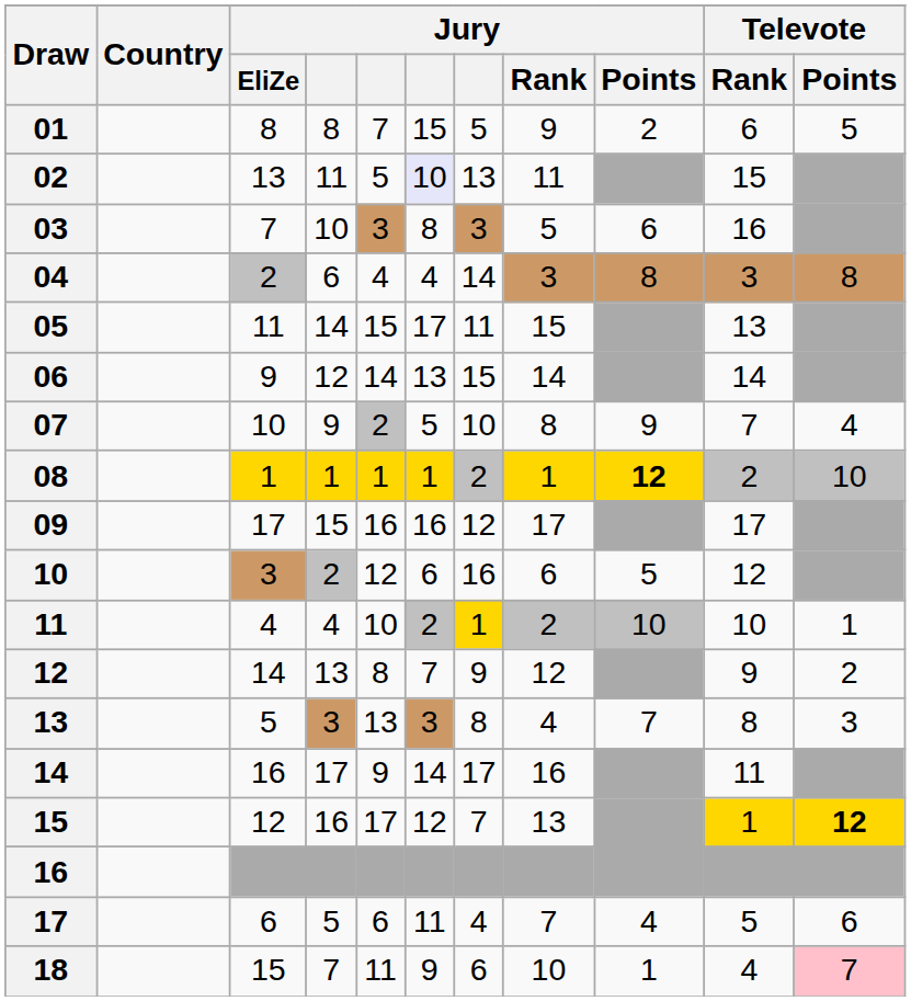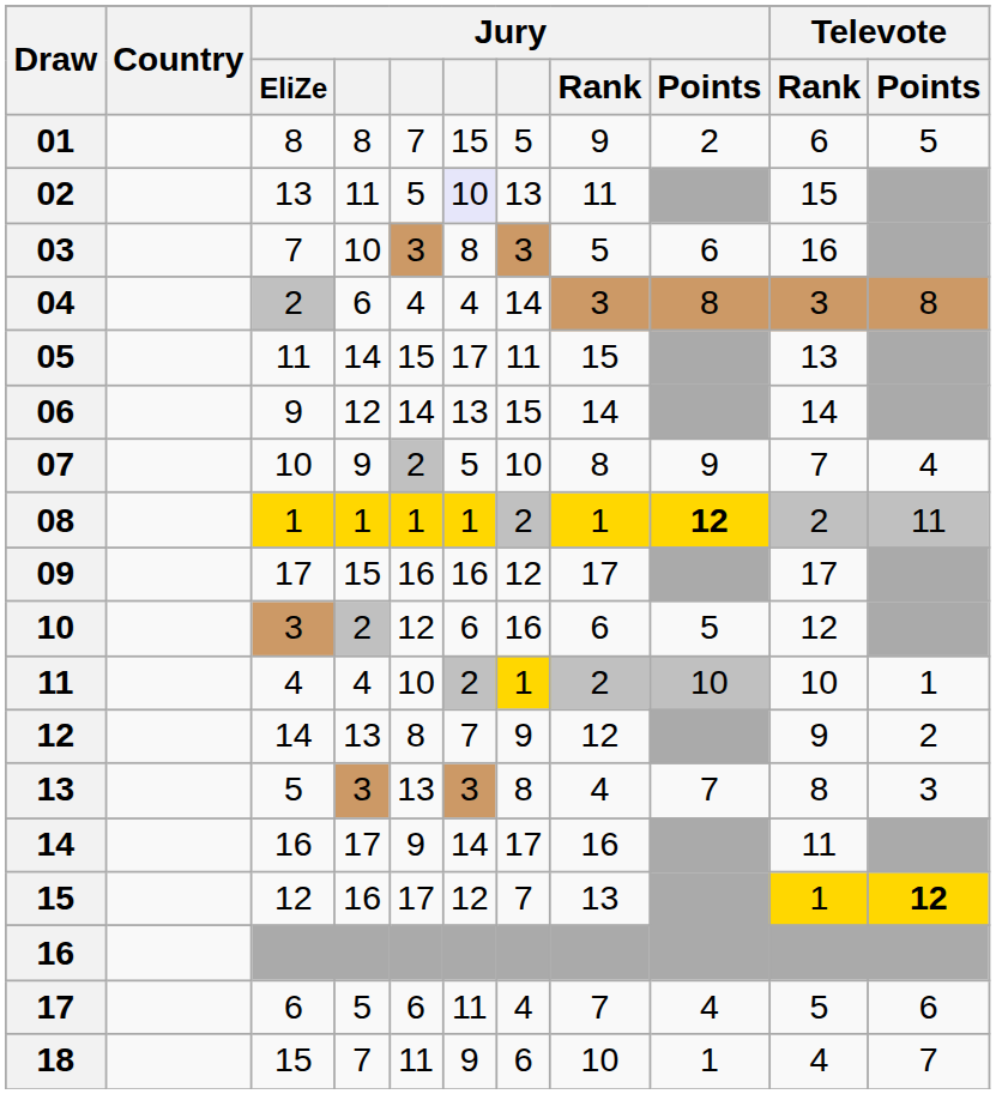08 | Televote / Points: 10 -> 11
18 | Televote / Points: pink background -> no background
